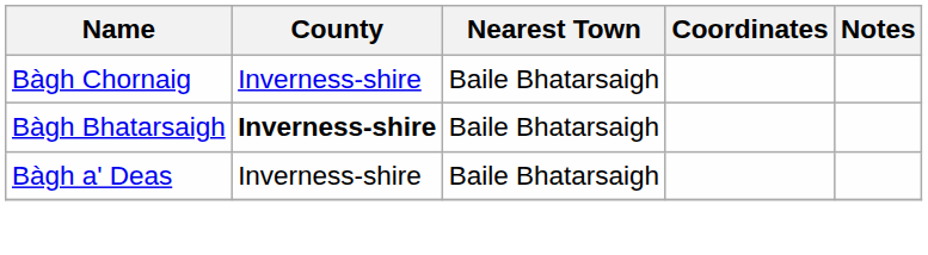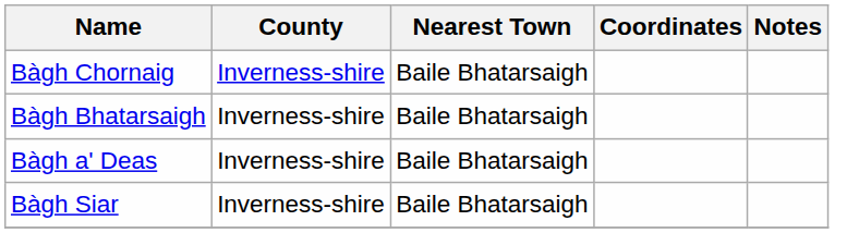Bàgh Bhatarsaigh | County: bold -> normal
+ row: Bàgh Siar | Inverness-shire | Baile Bhatarsaigh
